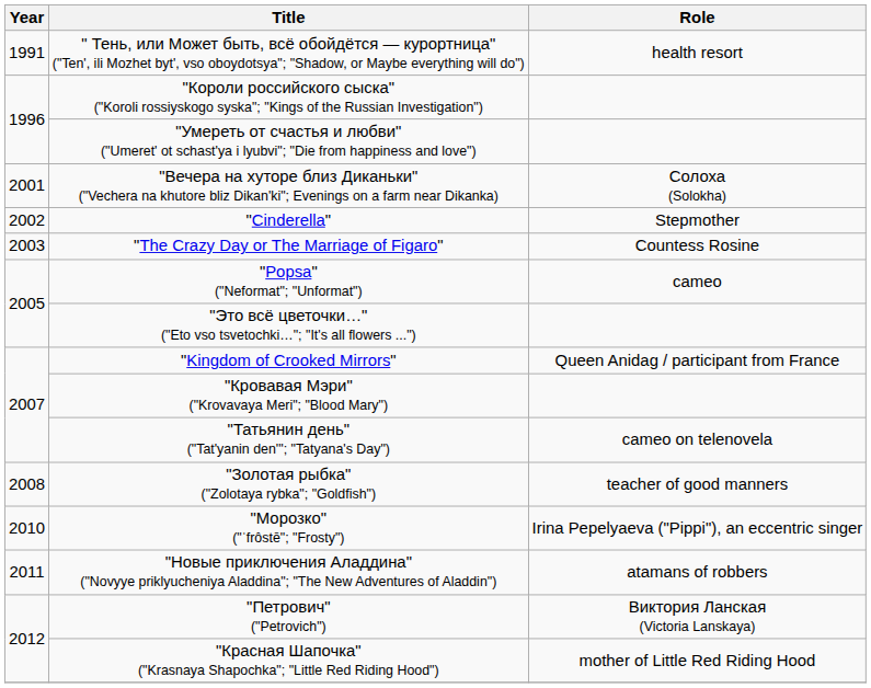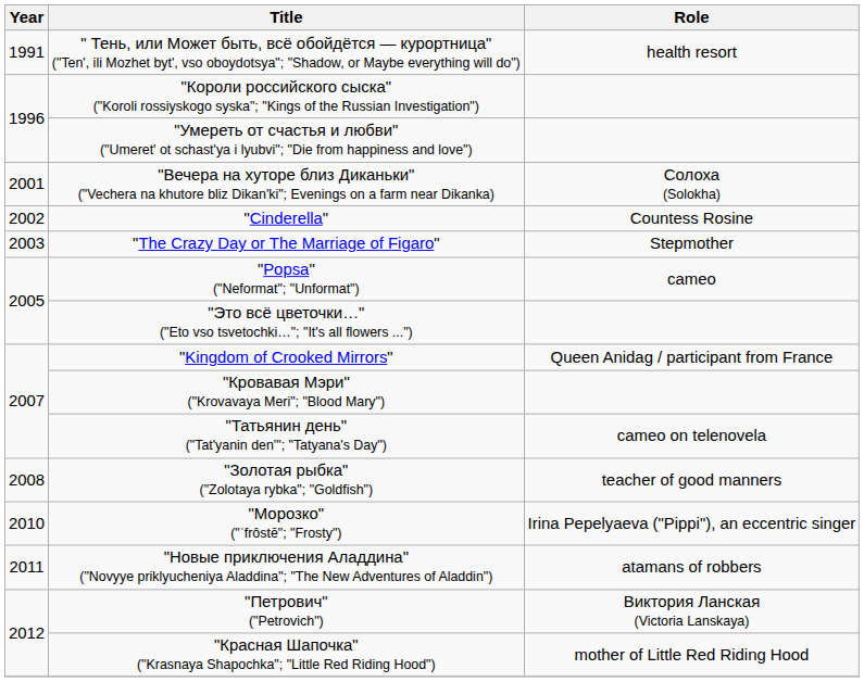"Cinderella" | Role: Stepmother -> Countess Rosine
"The Crazy Day or The Marriage of Figaro" | Role: Countess Rosine -> Stepmother
